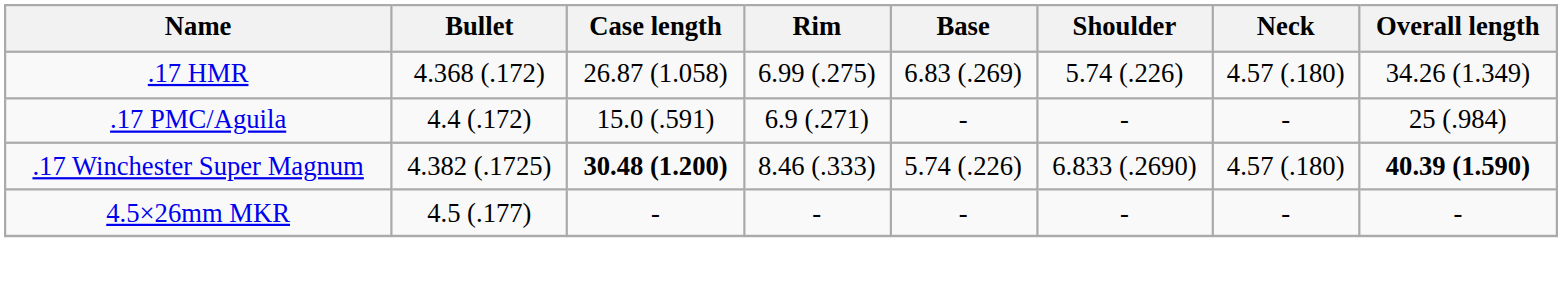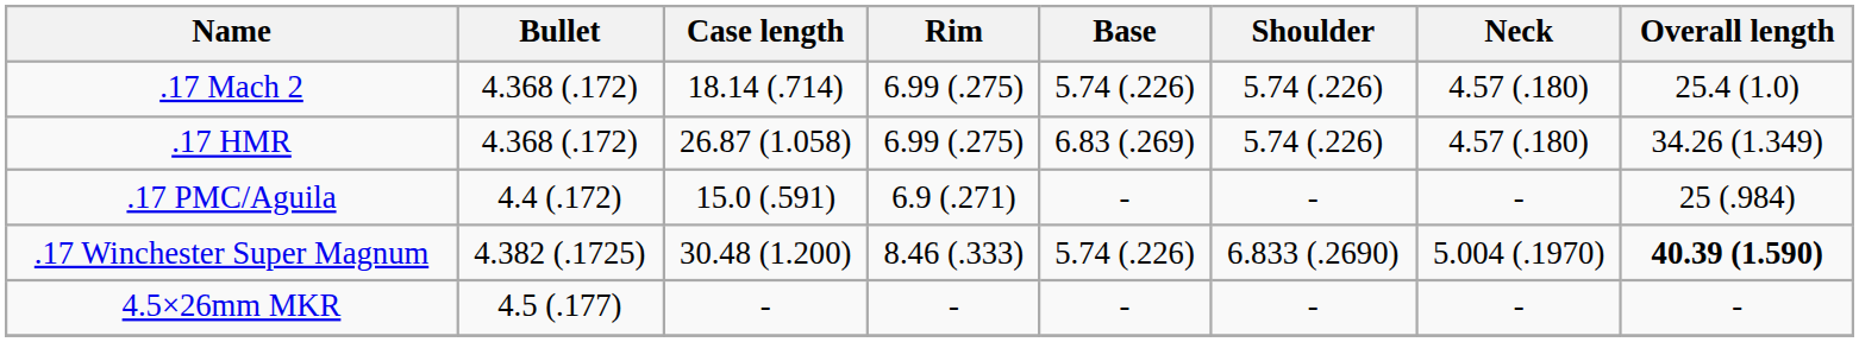+ row: .17 Mach 2 | 4.368 (.172) | 18.14 (.714) | 6.99 (.275) | 5.74 (.226) | 5.74 (.226) | 4.57 (.180) | 25.4 (1.0)
.17 Winchester Super Magnum | Case length: bold -> normal
.17 Winchester Super Magnum | Neck: 4.57 (.180) -> 5.004 (.1970)
